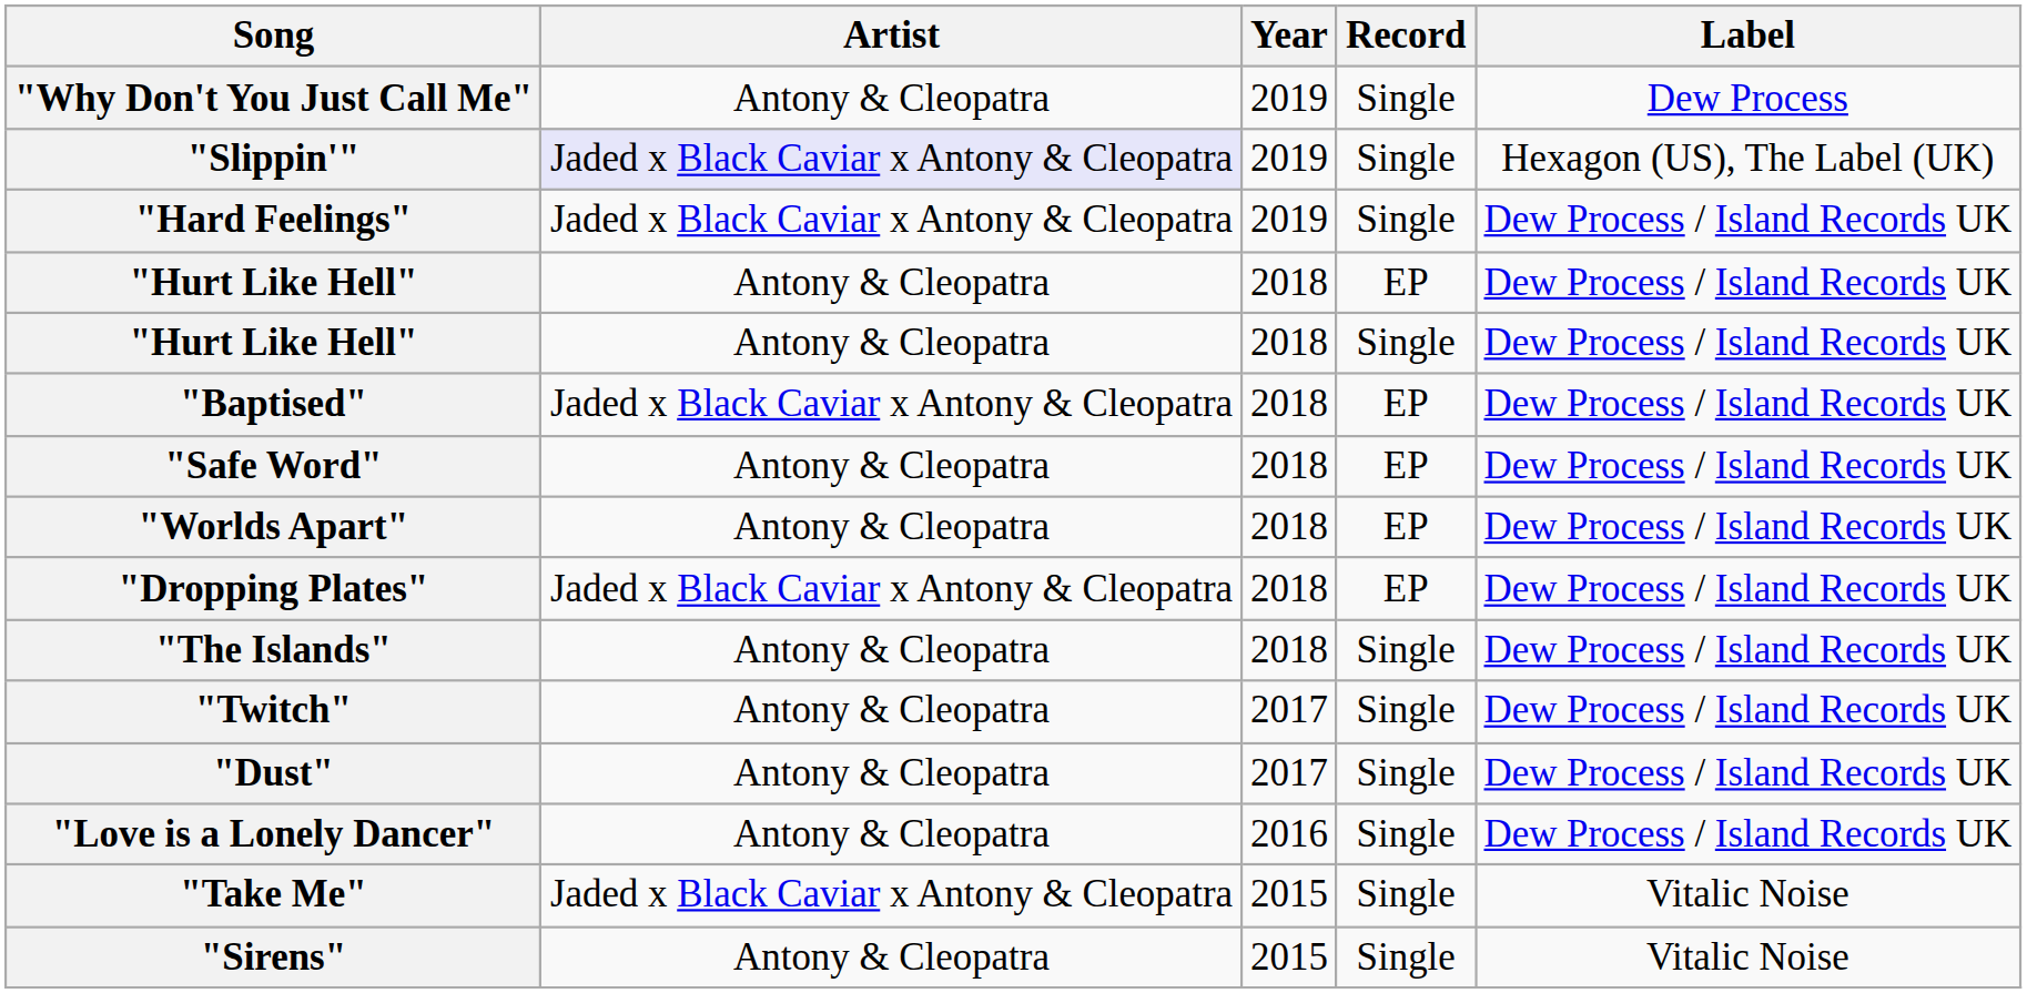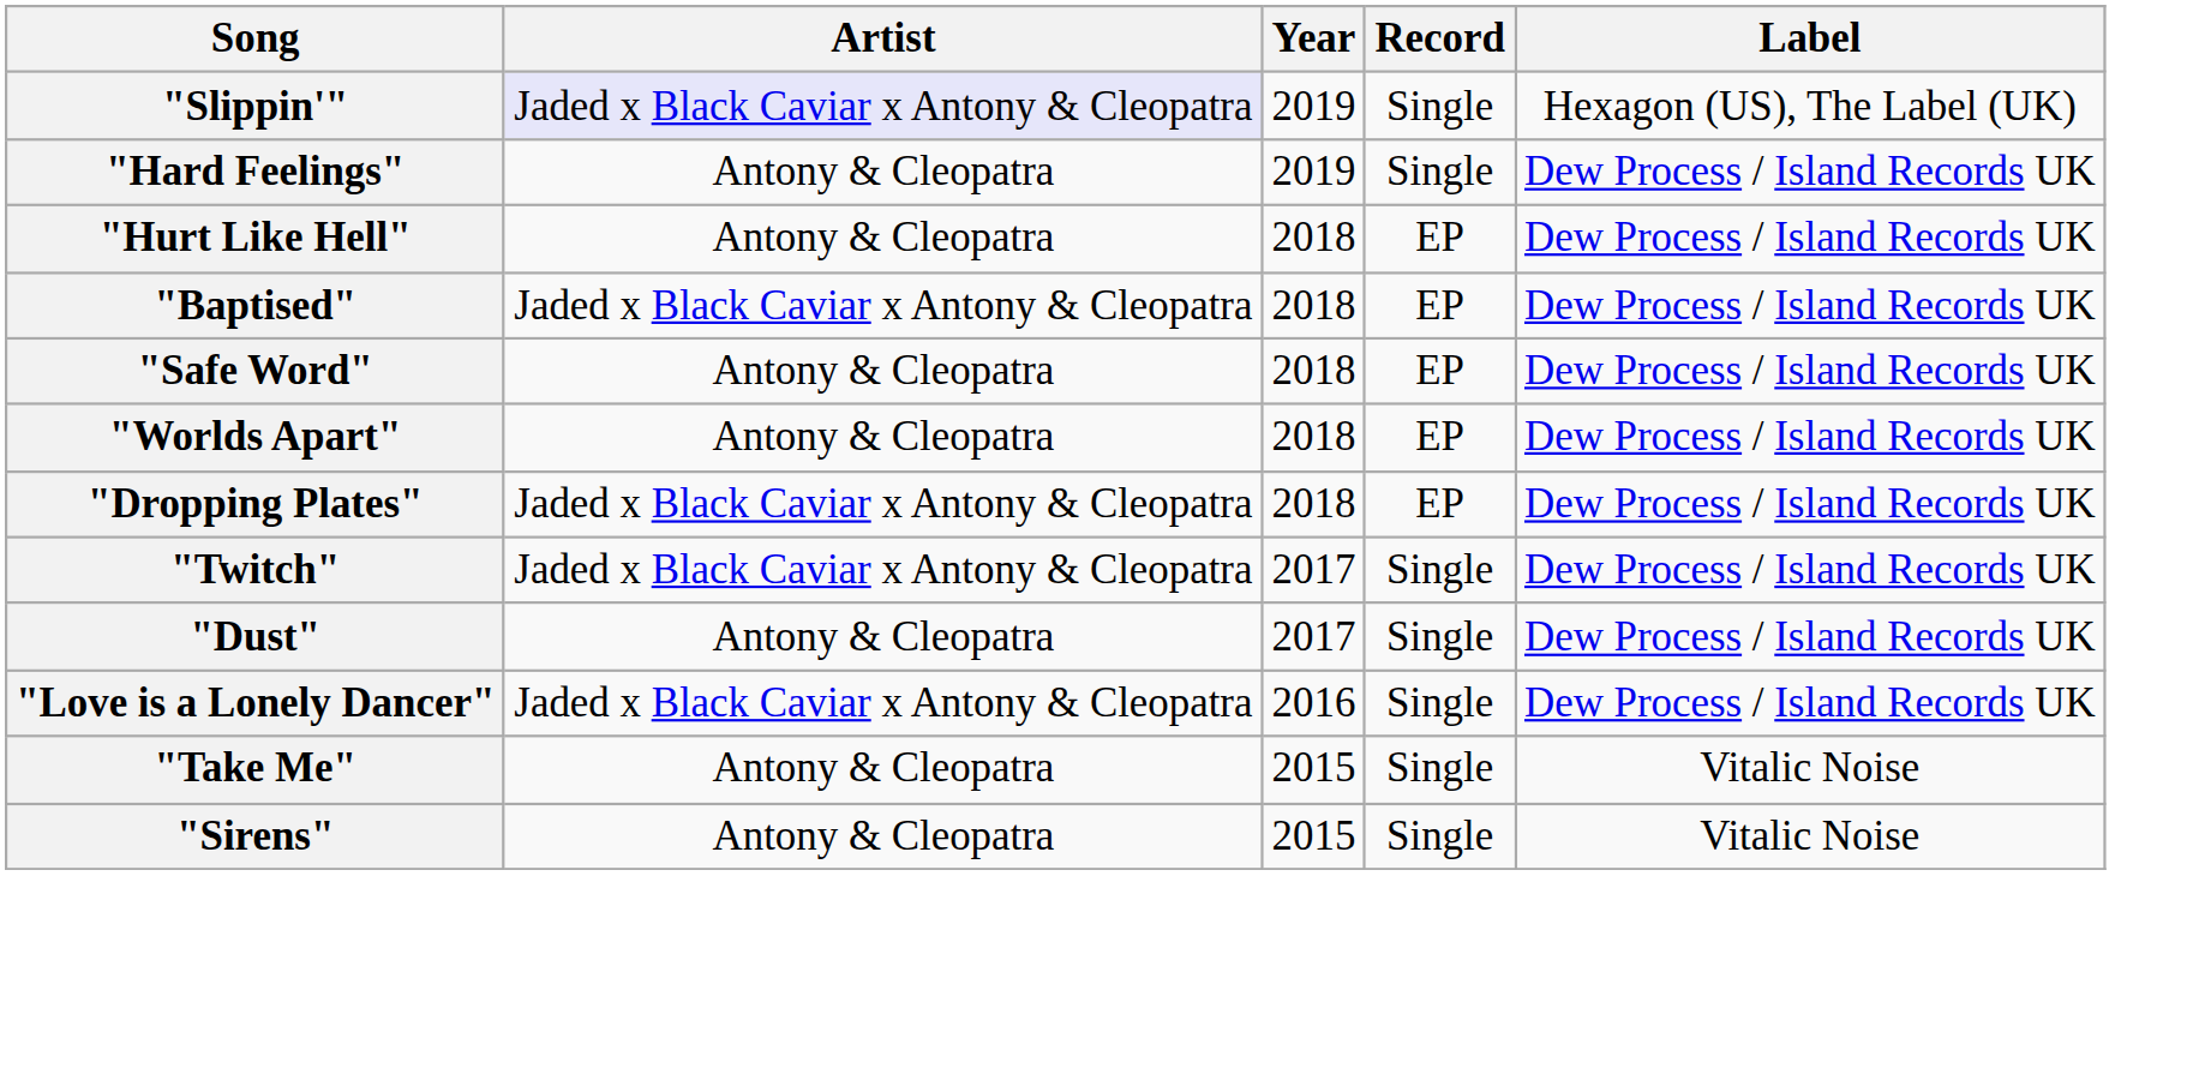- row: "Why Don't You Just Call Me" | Antony & Cleopatra | 2019 | Single | Dew Process
"Hard Feelings" | Artist: Jaded x Black Caviar x Antony & Cleopatra -> Antony & Cleopatra
- row: "Hurt Like Hell" | Antony & Cleopatra | 2018 | Single | Dew Process / Island Records UK
- row: "The Islands" | Antony & Cleopatra | 2018 | Single | Dew Process / Island Records UK
"Twitch" | Artist: Antony & Cleopatra -> Jaded x Black Caviar x Antony & Cleopatra
"Love is a Lonely Dancer" | Artist: Antony & Cleopatra -> Jaded x Black Caviar x Antony & Cleopatra
"Take Me" | Artist: Jaded x Black Caviar x Antony & Cleopatra -> Antony & Cleopatra
